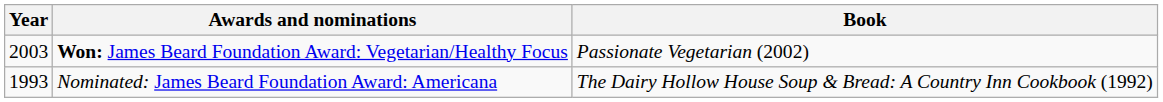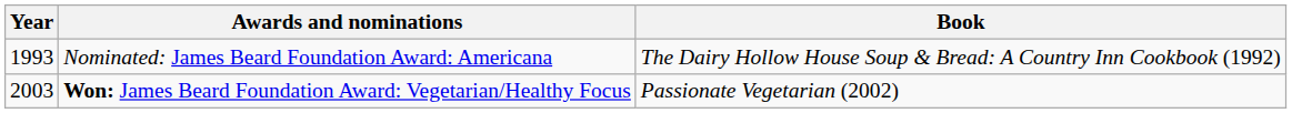rows swapped: Won: James Beard Foundation Award: Vegetarian/Healthy Focus <-> Nominated: James Beard Foundation Award: Americana
